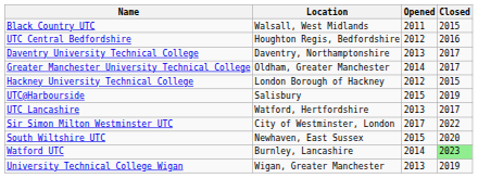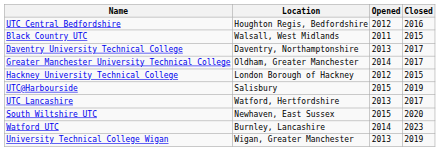rows swapped: Black Country UTC <-> UTC Central Bedfordshire
- row: Sir Simon Milton Westminster UTC | City of Westminster, London | 2017 | 2022
Watford UTC | Closed: lightgreen background -> no background
